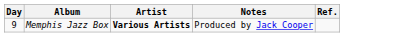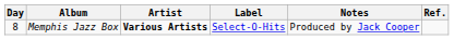+ column: Label | Select-O-Hits
Memphis Jazz Box | Day: 9 -> 8
